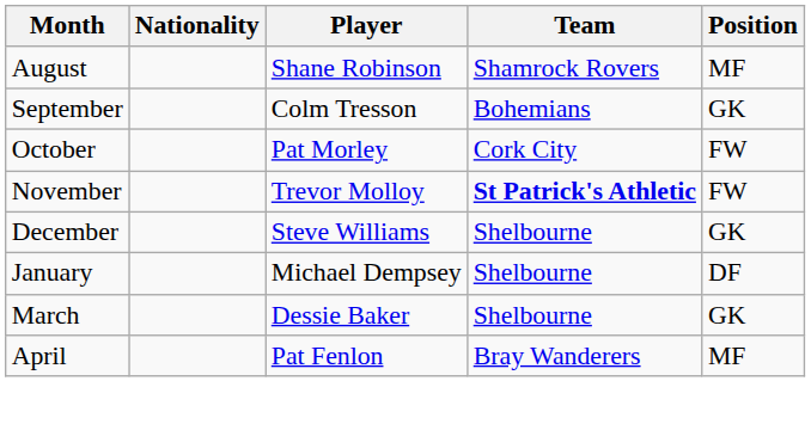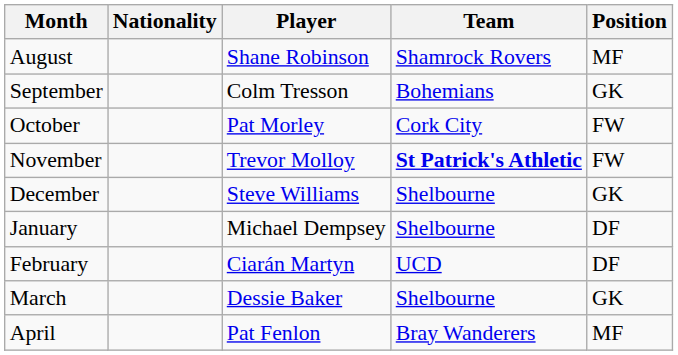+ row: February | Ciarán Martyn | UCD | DF
